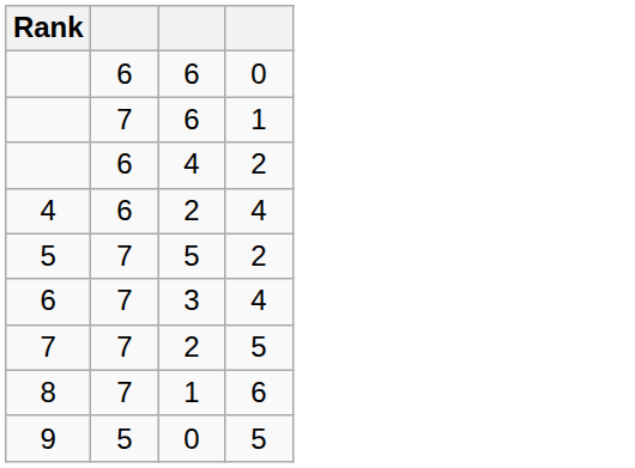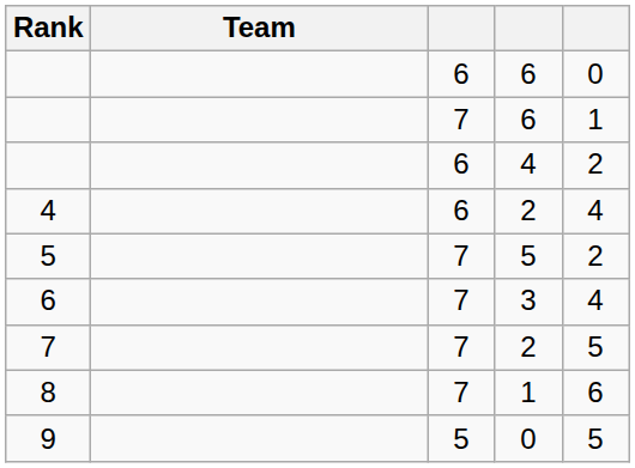+ column: Team
